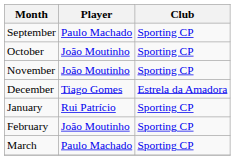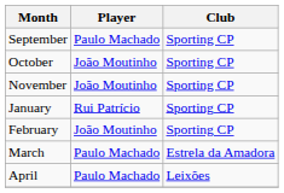- row: December | Tiago Gomes | Estrela da Amadora
March | Club: Sporting CP -> Estrela da Amadora
+ row: April | Paulo Machado | Leixões
